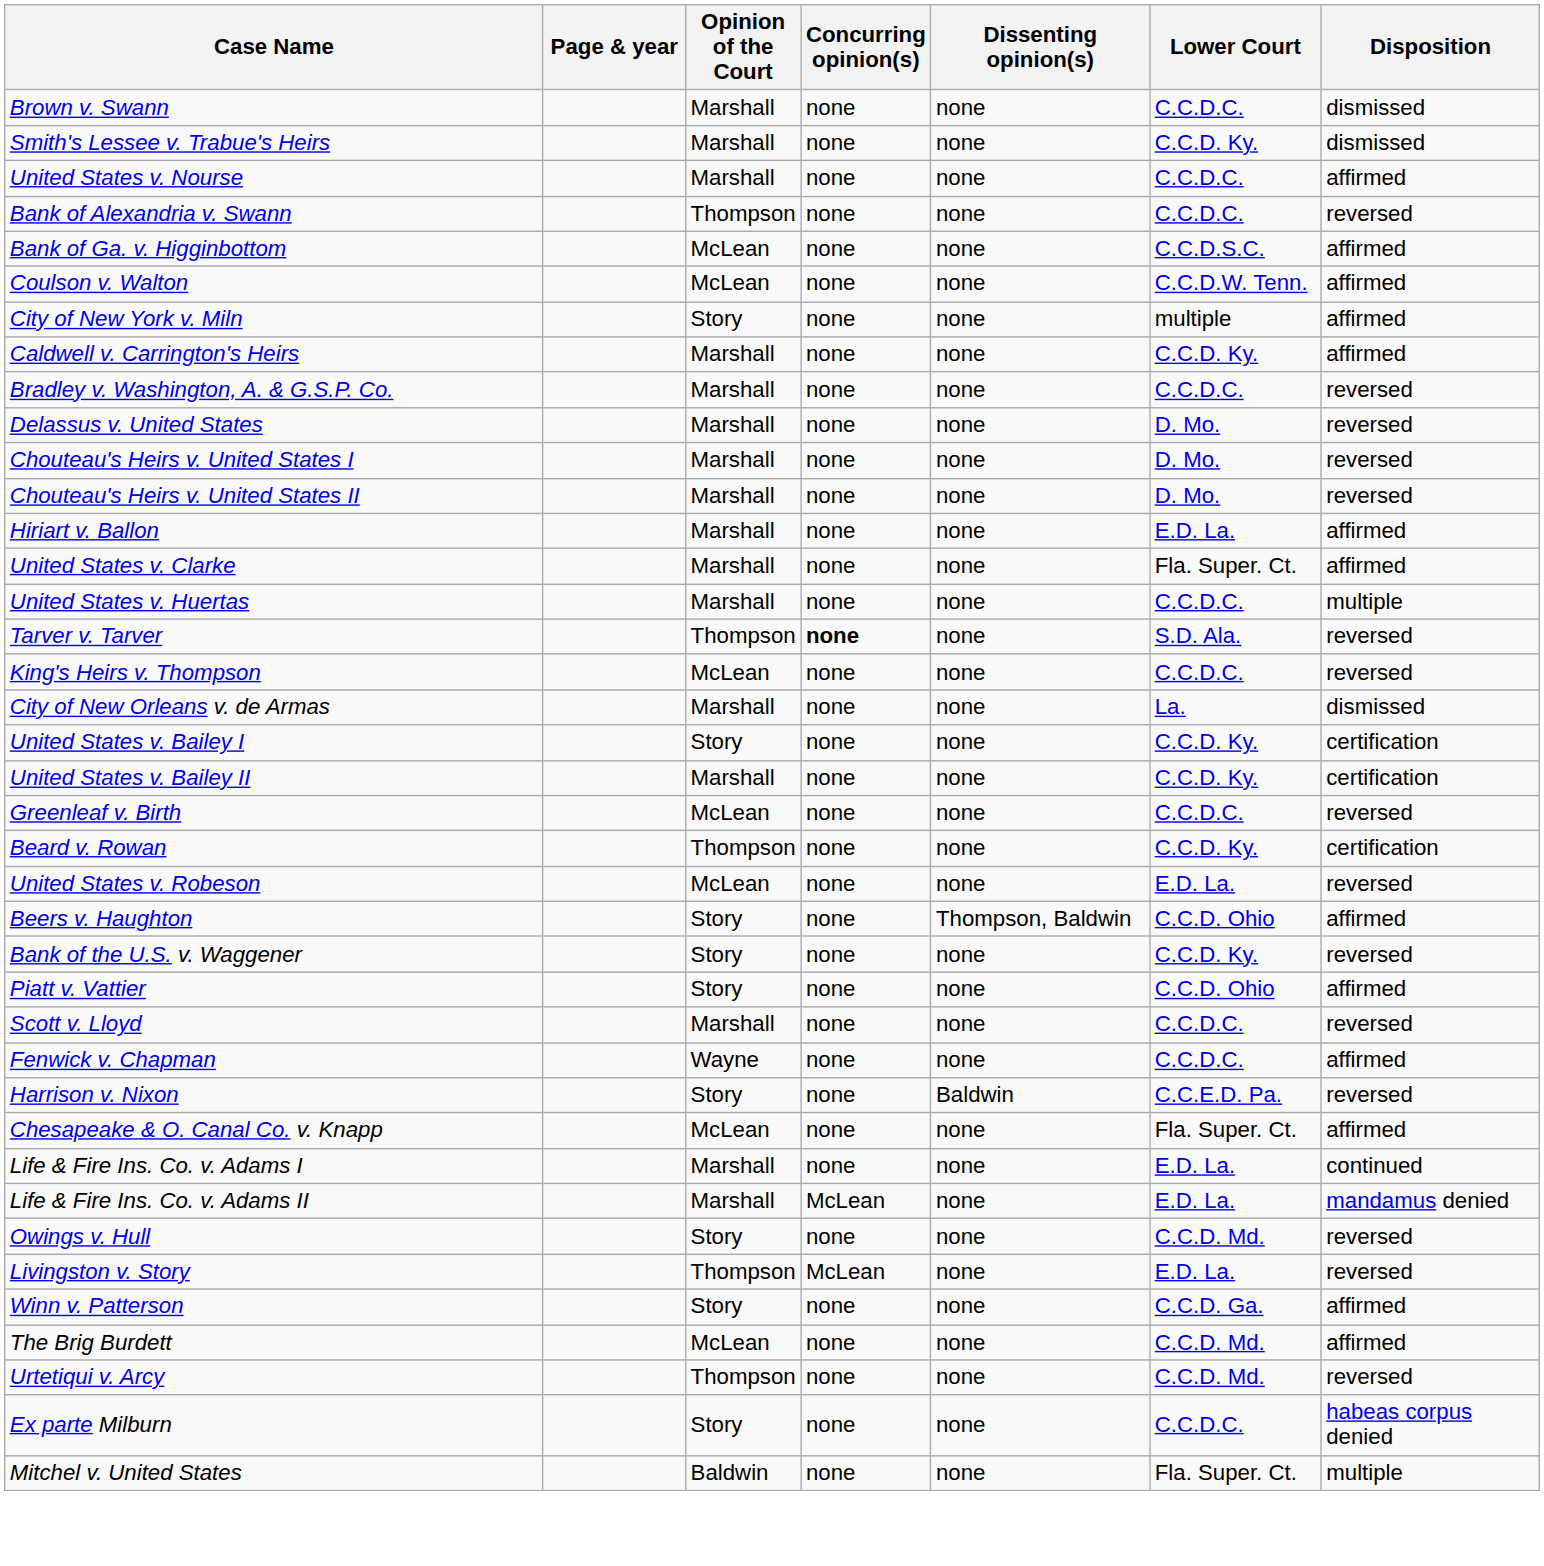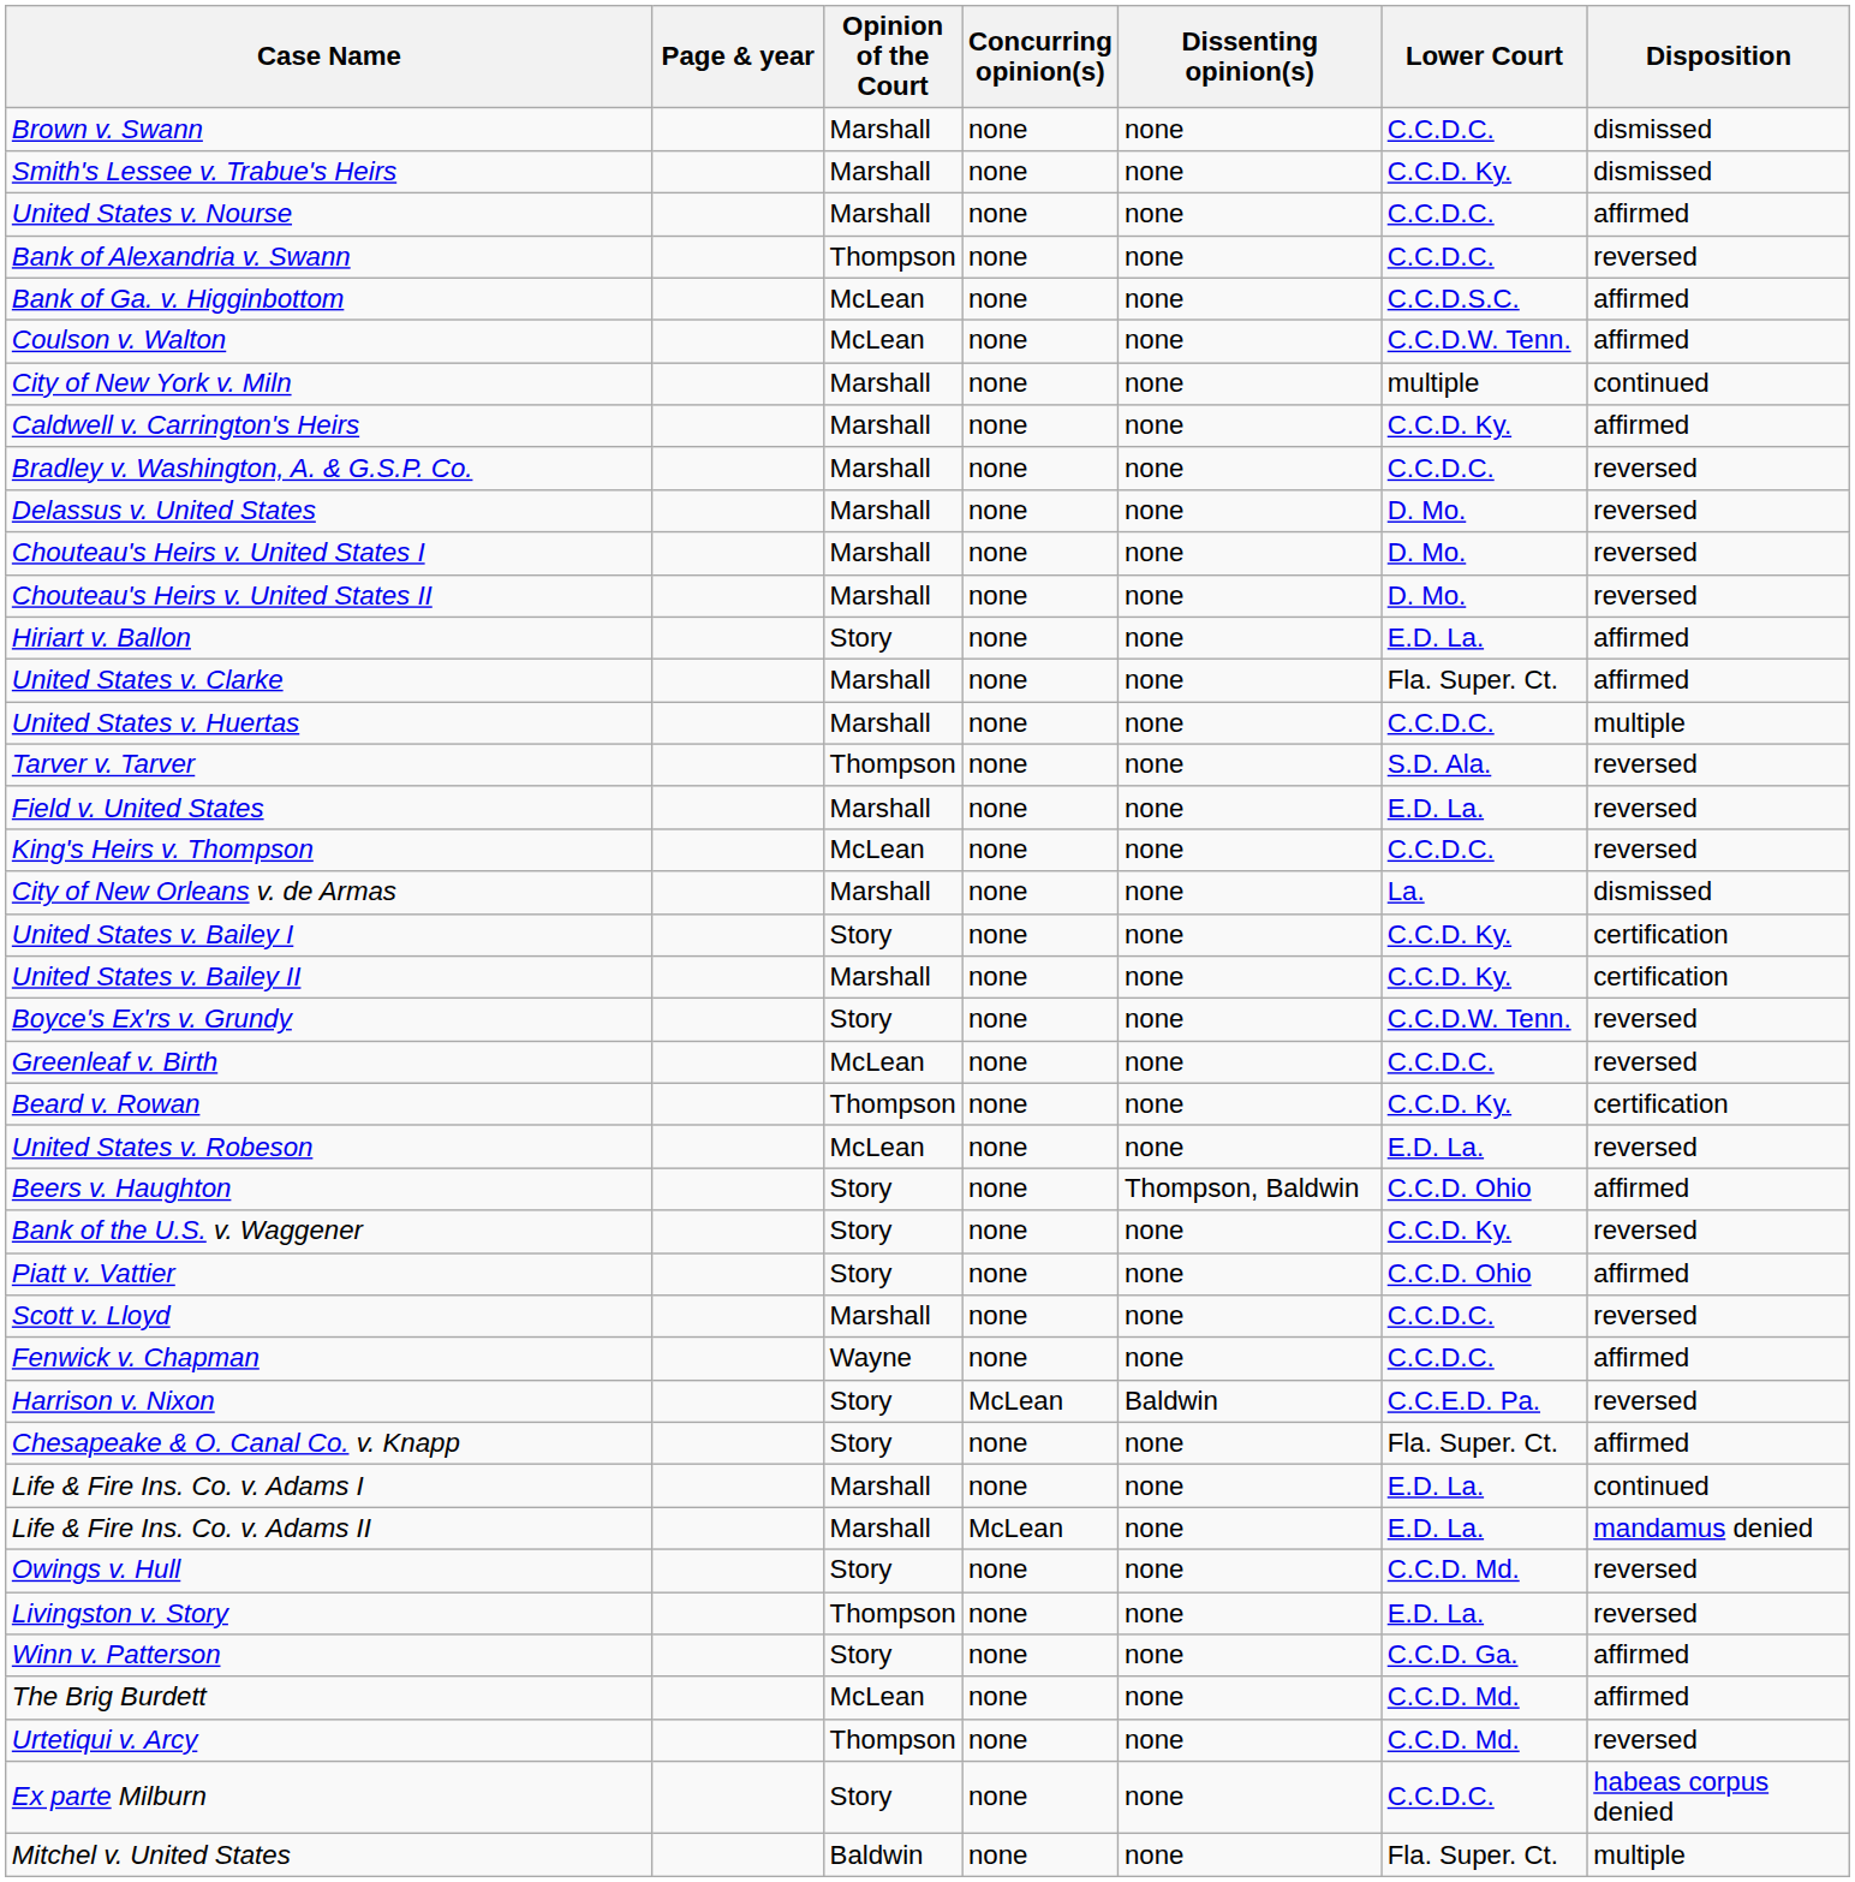City of New York v. Miln | Opinion of the Court: Story -> Marshall
City of New York v. Miln | Disposition: affirmed -> continued
Hiriart v. Ballon | Opinion of the Court: Marshall -> Story
Tarver v. Tarver | Concurring opinion(s): bold -> normal
+ row: Field v. United States | Marshall | none | none | E.D. La. | reversed
+ row: Boyce's Ex'rs v. Grundy | Story | none | none | C.C.D.W. Tenn. | reversed
Harrison v. Nixon | Concurring opinion(s): none -> McLean
Chesapeake & O. Canal Co. v. Knapp | Opinion of the Court: McLean -> Story
Livingston v. Story | Concurring opinion(s): McLean -> none
